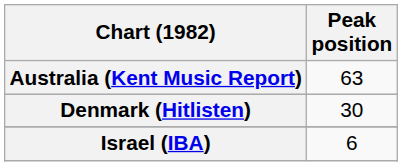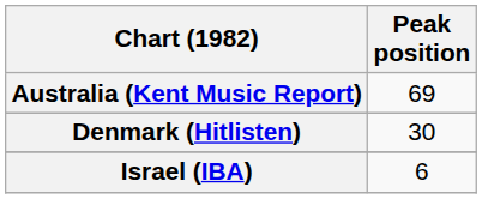Australia (Kent Music Report) | Peak position: 63 -> 69
